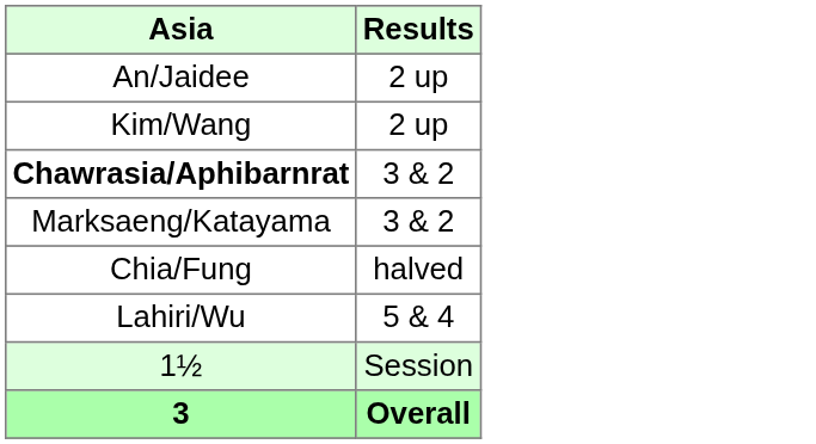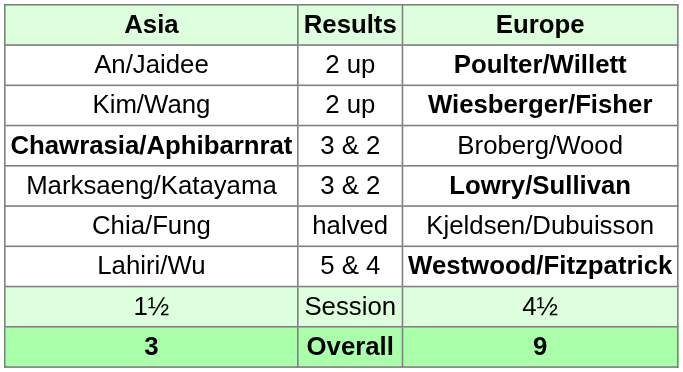+ column: Europe | Poulter/Willett | Wiesberger/Fisher | Broberg/Wood | Lowry/Sullivan | Kjeldsen/Dubuisson | Westwood/Fitzpatrick | 4½ | 9
